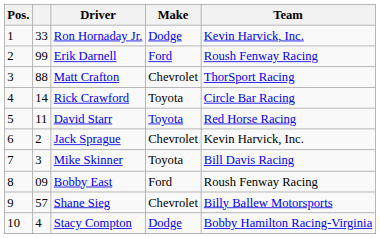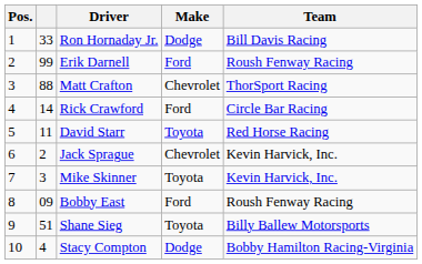Ron Hornaday Jr. | Team: Kevin Harvick, Inc. -> Bill Davis Racing
Rick Crawford | Make: Toyota -> Ford
Mike Skinner | Team: Bill Davis Racing -> Kevin Harvick, Inc.
Shane Sieg | column 2: 57 -> 51
Shane Sieg | Make: Chevrolet -> Toyota
